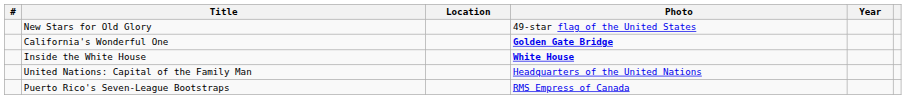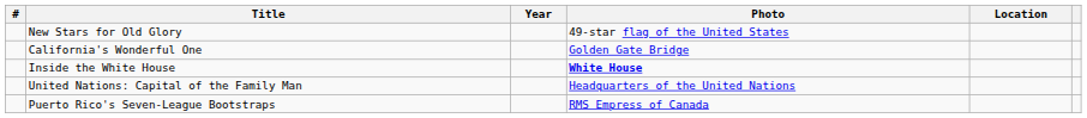columns swapped: Year <-> Location
California's Wonderful One | Photo: bold -> normal
